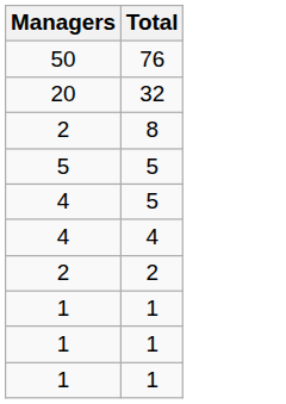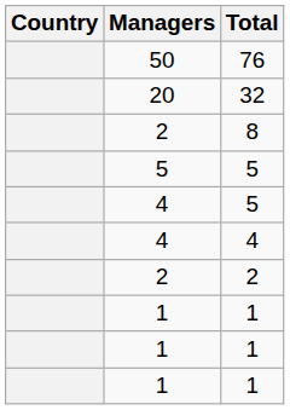+ column: Country
